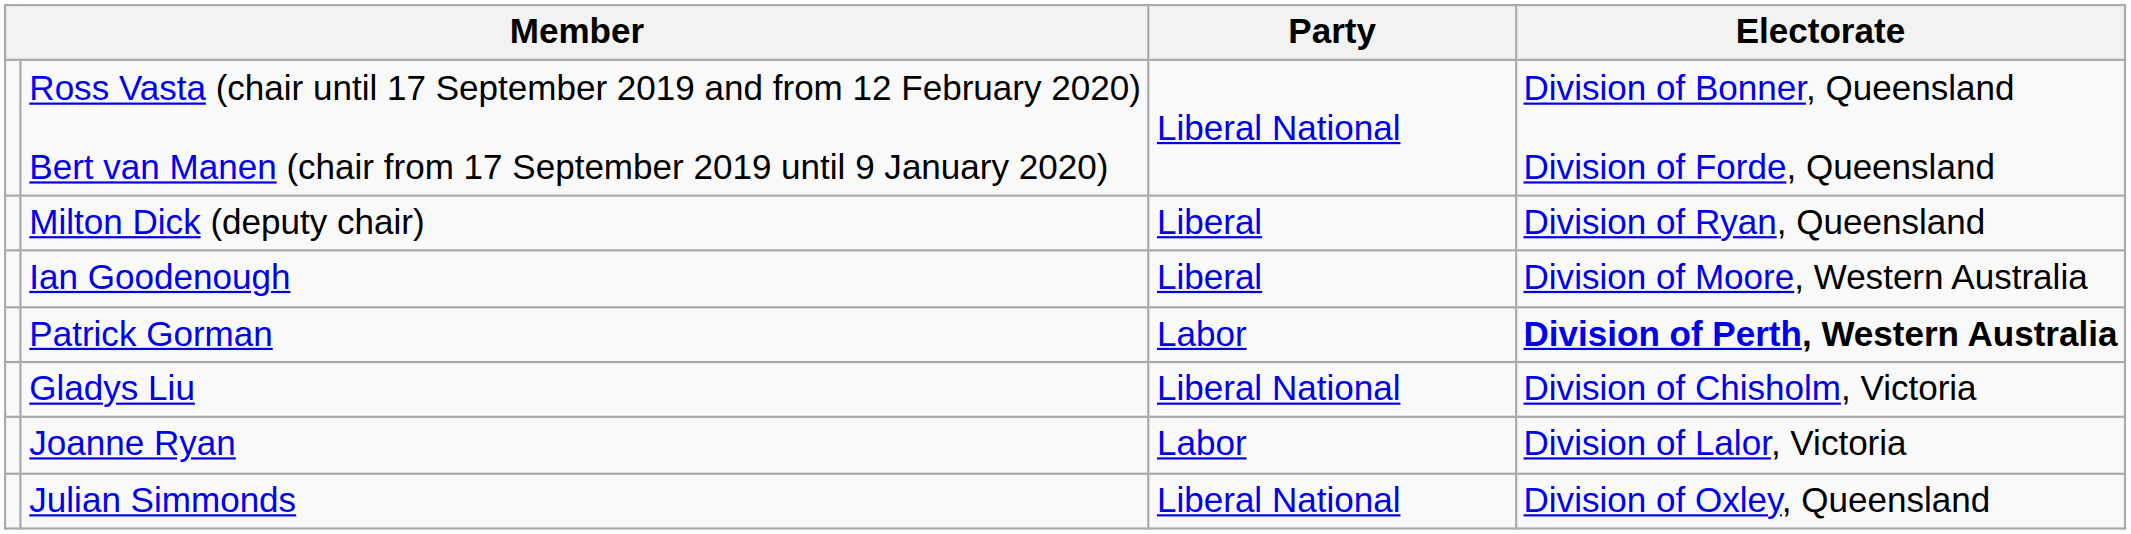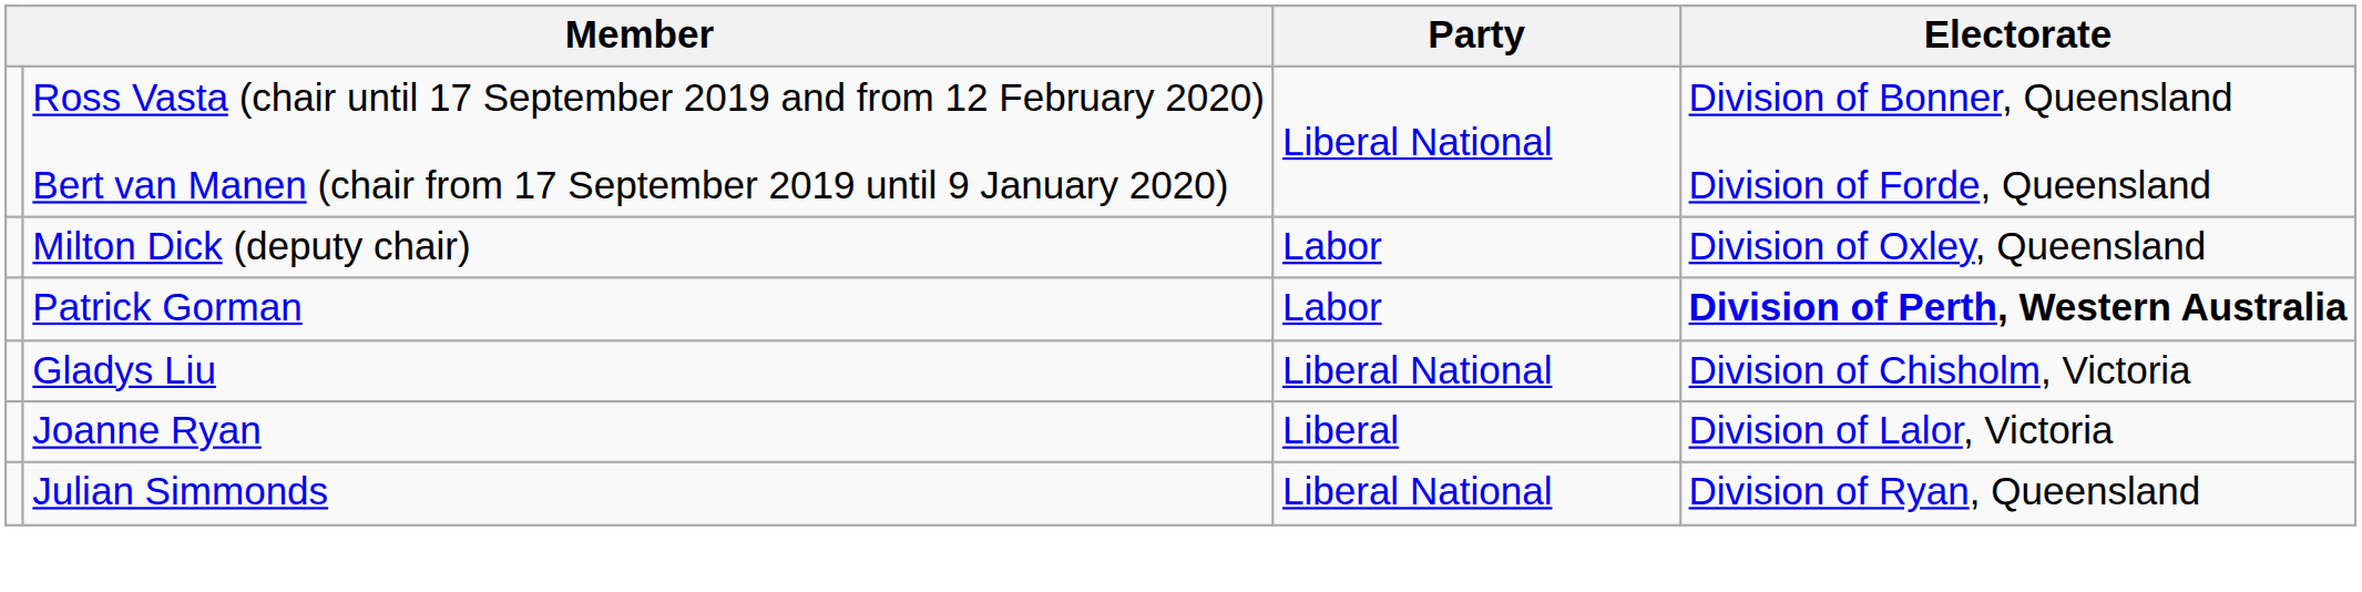Milton Dick (deputy chair) | Party: Liberal -> Labor
Milton Dick (deputy chair) | Electorate: Division of Ryan, Queensland -> Division of Oxley, Queensland
- row: Ian Goodenough | Liberal | Division of Moore, Western Australia
Joanne Ryan | Party: Labor -> Liberal
Julian Simmonds | Electorate: Division of Oxley, Queensland -> Division of Ryan, Queensland
